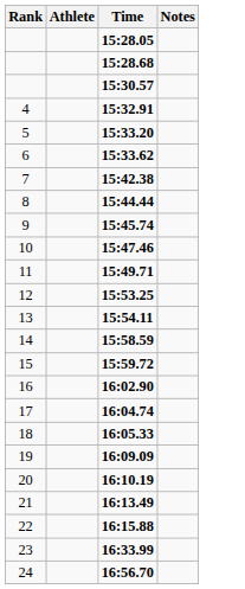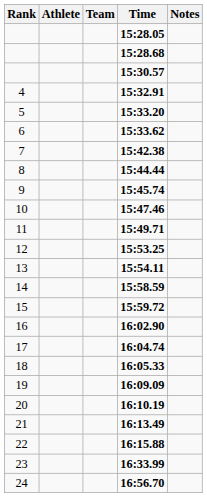+ column: Team
